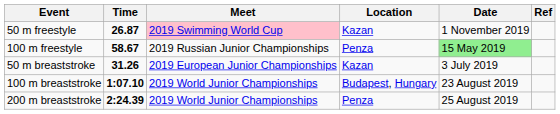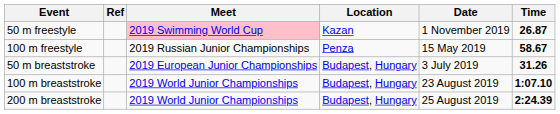columns swapped: Time <-> Ref
100 m freestyle | Date: lightgreen background -> no background
50 m breaststroke | Location: Kazan -> Budapest, Hungary
200 m breaststroke | Location: Penza -> Budapest, Hungary
